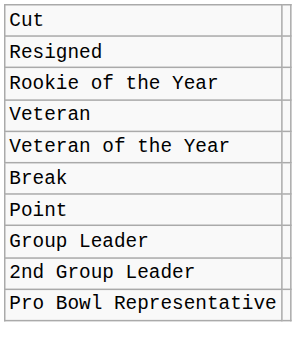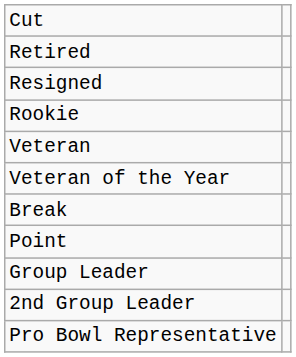+ row: Retired
+ row: Rookie
- row: Rookie of the Year
